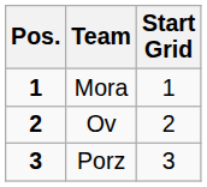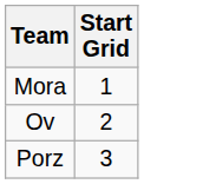- column: Pos. | 1 | 2 | 3
